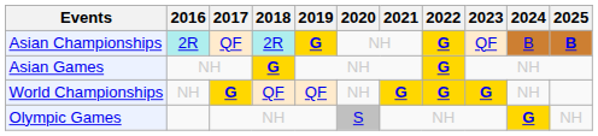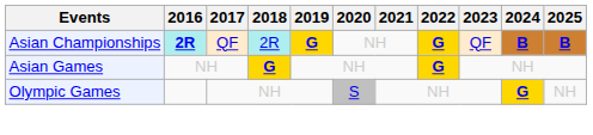Asian Championships | 2016: normal -> bold
Asian Championships | 2024: normal -> bold
- row: World Championships | NH | G | QF | QF | NH | G | G | G | NH
